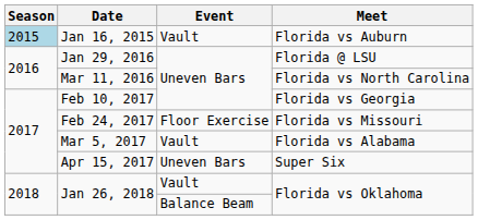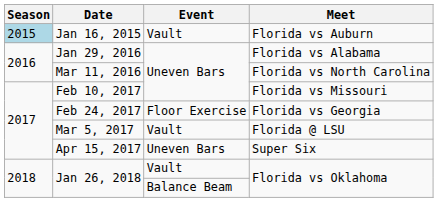Jan 29, 2016 | Meet: Florida @ LSU -> Florida vs Alabama
Feb 10, 2017 | Meet: Florida vs Georgia -> Florida vs Missouri
Feb 24, 2017 | Meet: Florida vs Missouri -> Florida vs Georgia
Mar 5, 2017 | Meet: Florida vs Alabama -> Florida @ LSU
